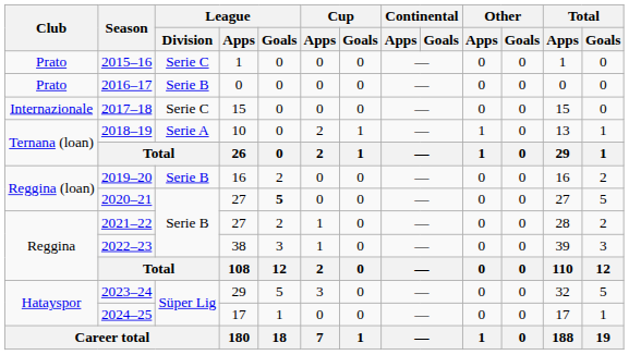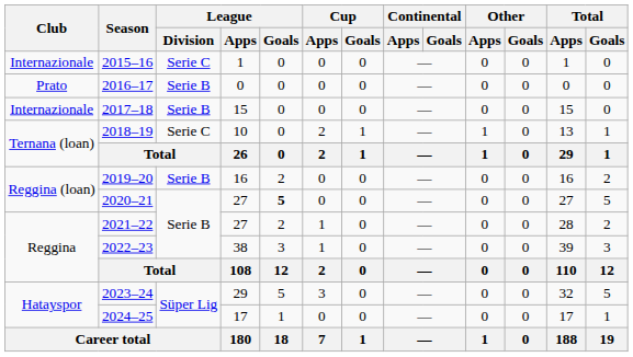2015–16 | Club: Prato -> Internazionale
2017–18 | League / Division: Serie C -> Serie B
2018–19 | League / Division: Serie A -> Serie C
